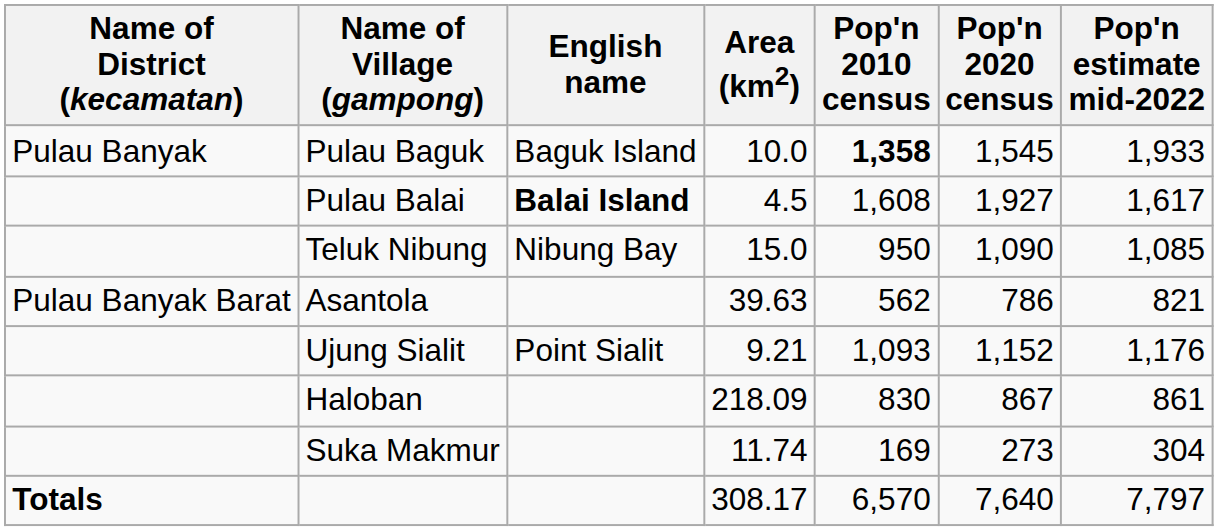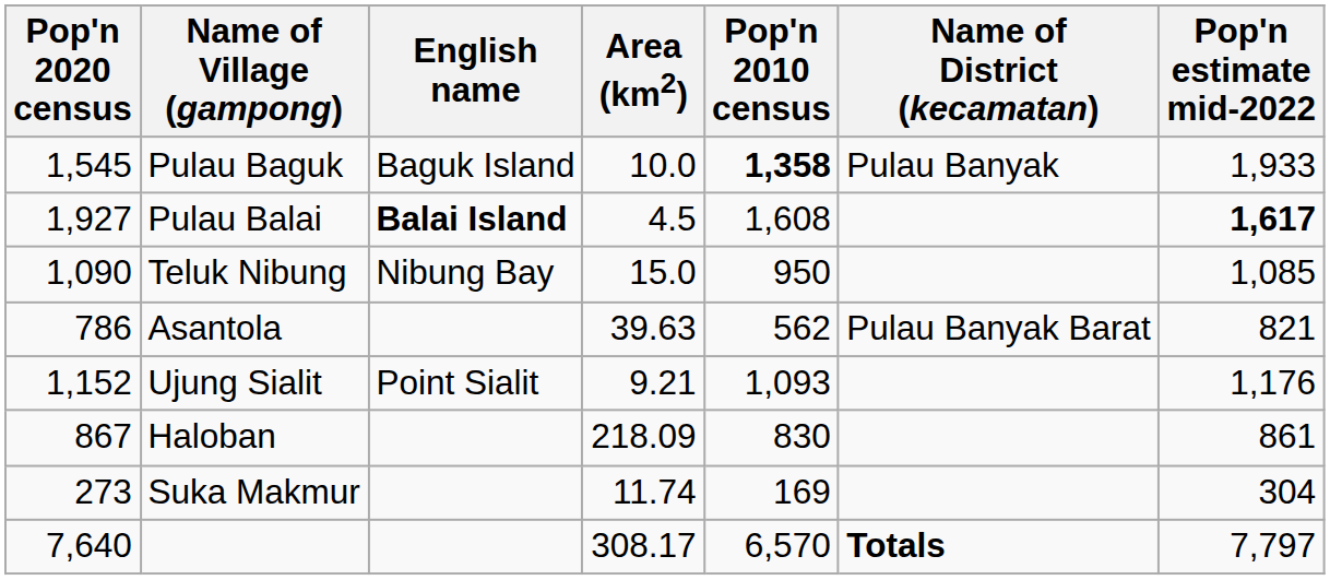columns swapped: Name of District (kecamatan) <-> Pop'n 2020 census
Pulau Balai | Pop'n estimate mid-2022: normal -> bold
